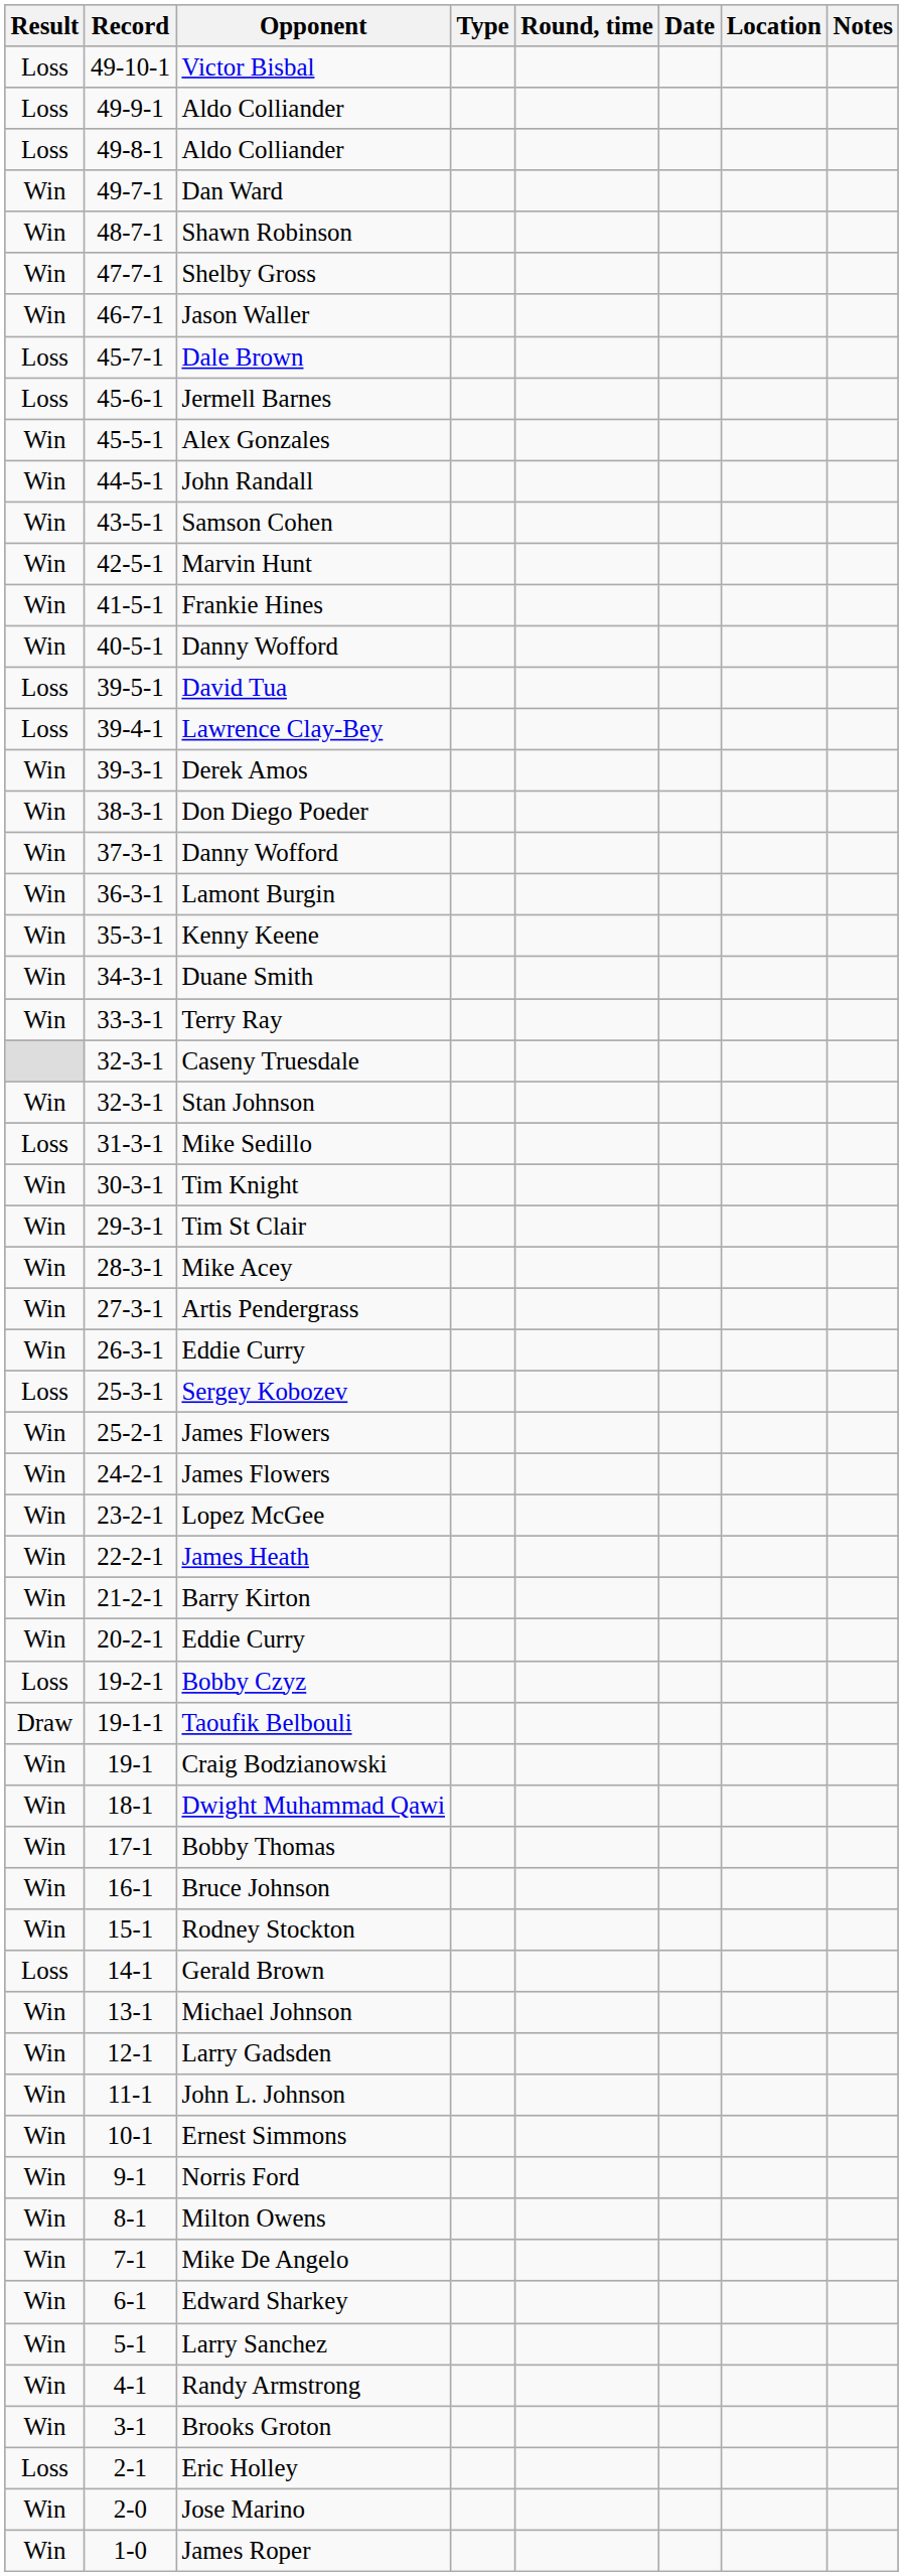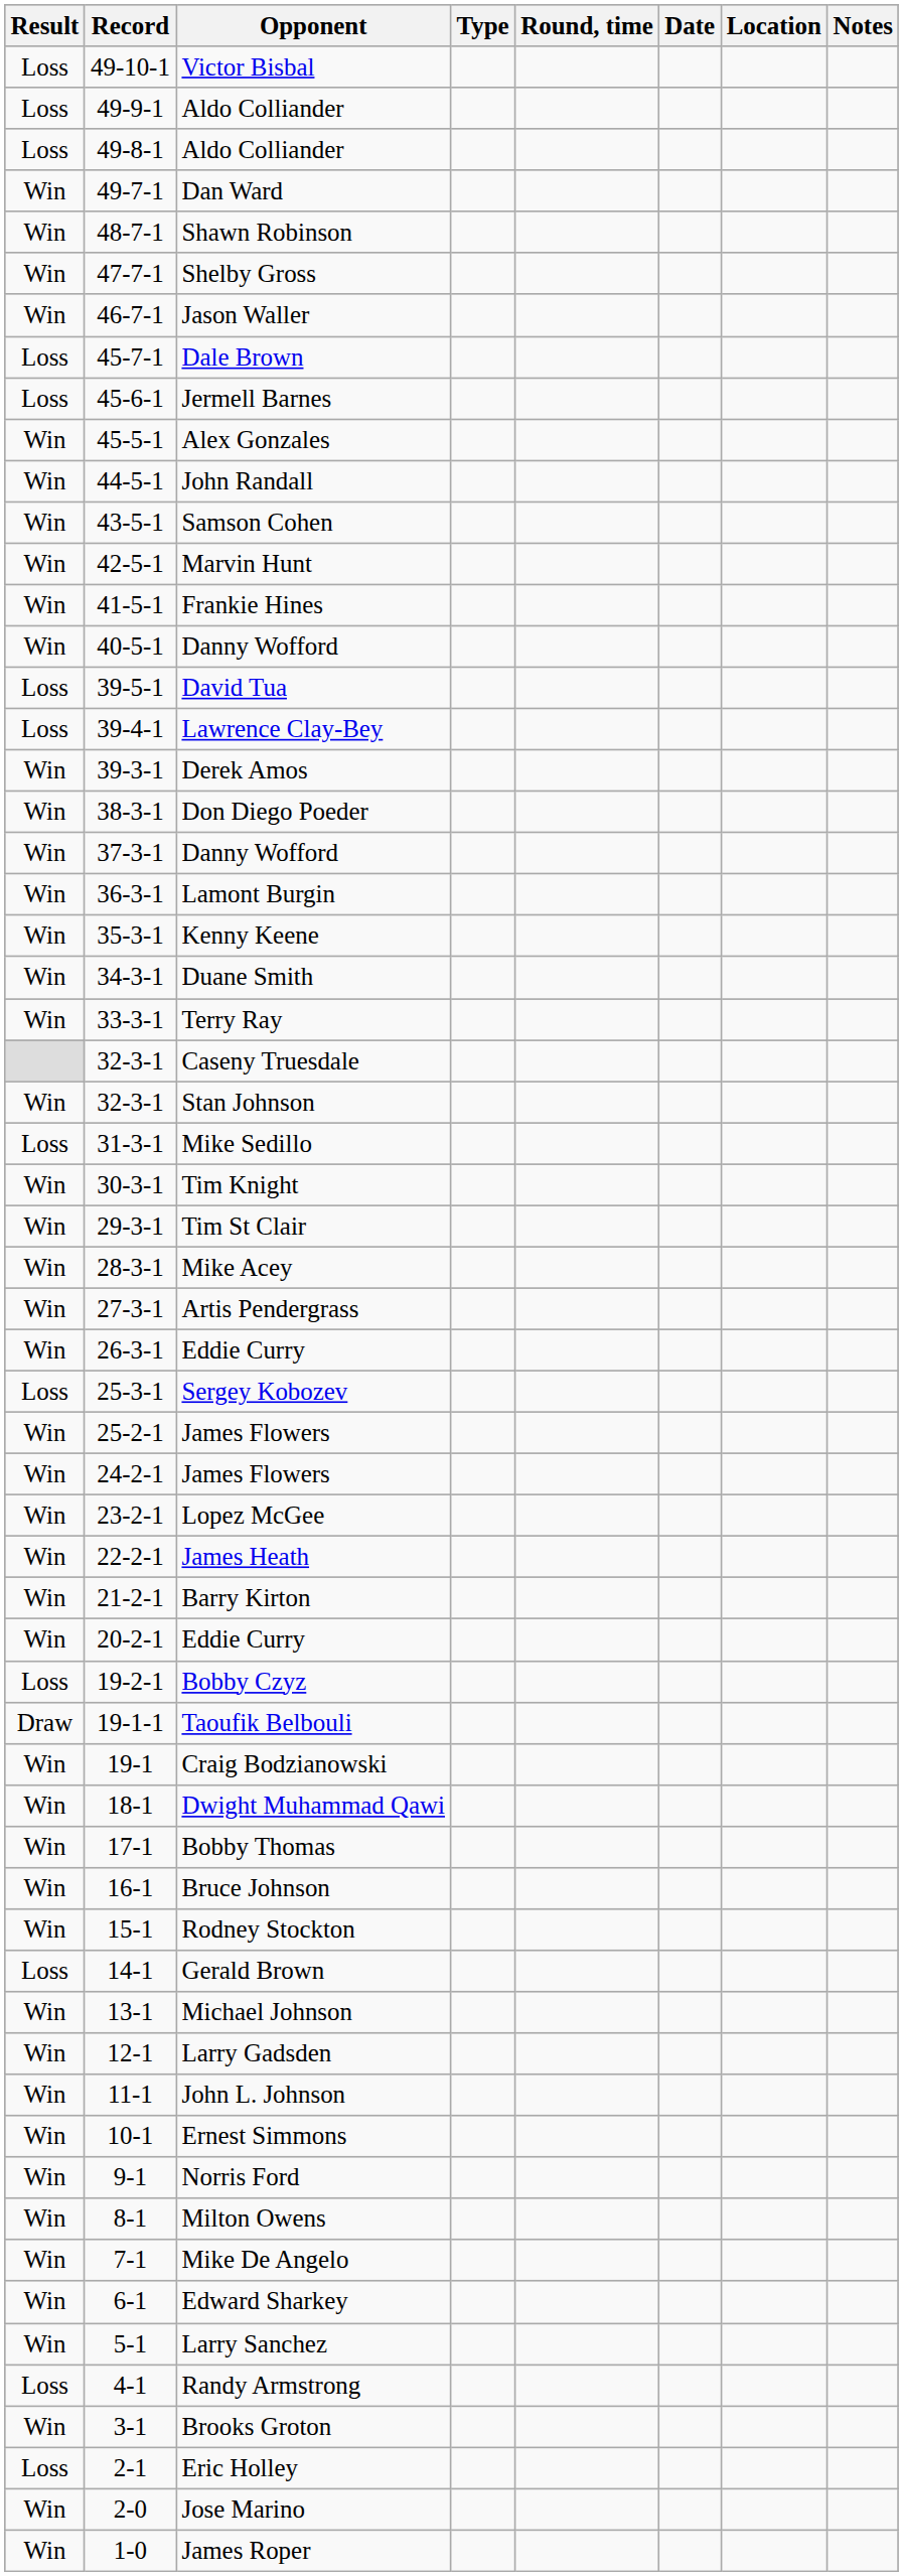Randy Armstrong | Result: Win -> Loss
